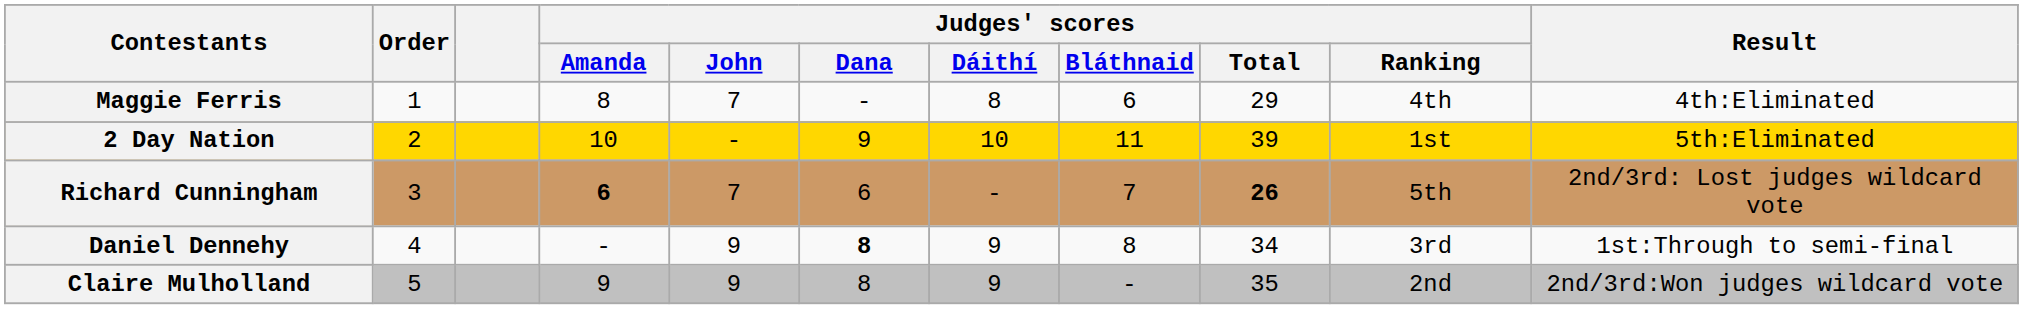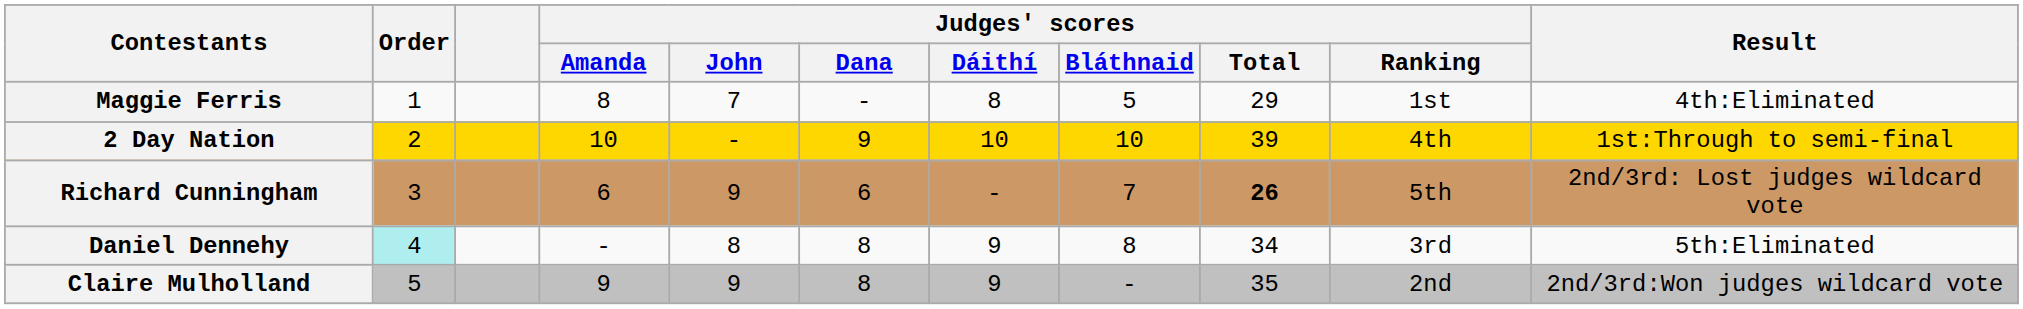Maggie Ferris | Judges' scores / Bláthnaid: 6 -> 5
Maggie Ferris | Judges' scores / Ranking: 4th -> 1st
2 Day Nation | Judges' scores / Bláthnaid: 11 -> 10
2 Day Nation | Judges' scores / Ranking: 1st -> 4th
2 Day Nation | Result: 5th:Eliminated -> 1st:Through to semi-final
Richard Cunningham | Judges' scores / Amanda: bold -> normal
Richard Cunningham | Judges' scores / John: 7 -> 9
Daniel Dennehy | Order: no background -> paleturquoise background
Daniel Dennehy | Judges' scores / John: 9 -> 8
Daniel Dennehy | Judges' scores / Dana: bold -> normal
Daniel Dennehy | Result: 1st:Through to semi-final -> 5th:Eliminated
